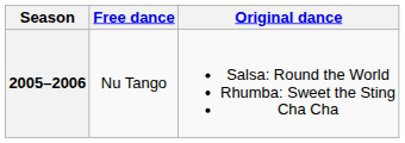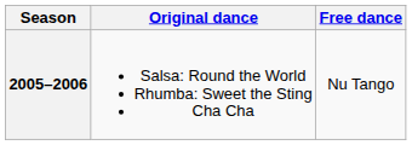columns swapped: Original dance <-> Free dance
